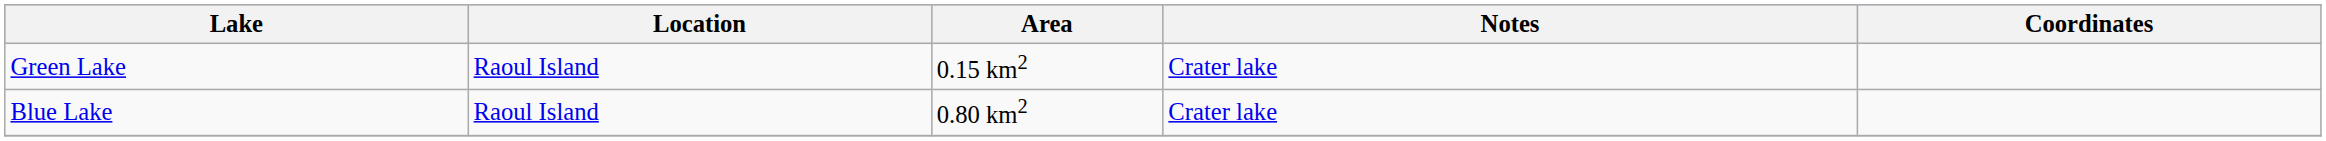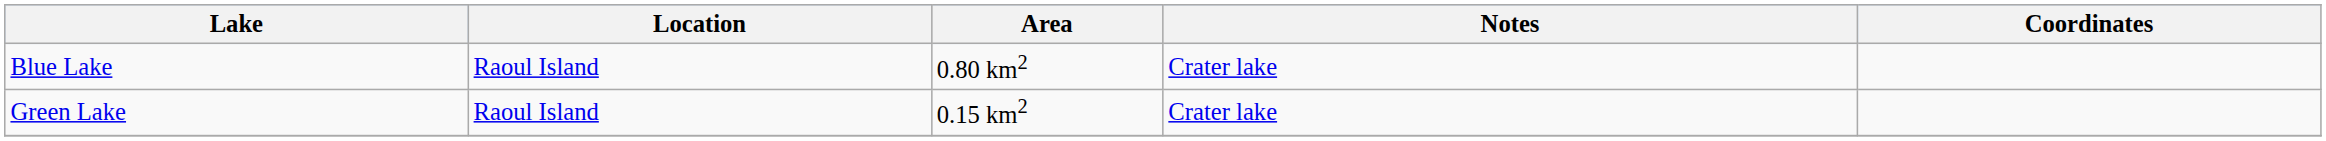rows swapped: Blue Lake <-> Green Lake
